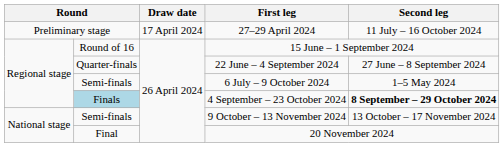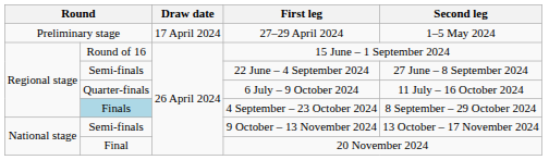27–29 April 2024 | Second leg: 11 July – 16 October 2024 -> 1–5 May 2024
22 June – 4 September 2024 | column 2: Quarter-finals -> Semi-finals
6 July – 9 October 2024 | column 2: Semi-finals -> Quarter-finals
6 July – 9 October 2024 | Second leg: 1–5 May 2024 -> 11 July – 16 October 2024
4 September – 23 October 2024 | Second leg: bold -> normal
